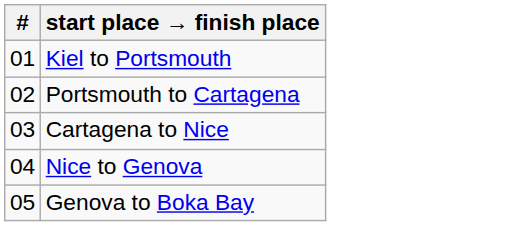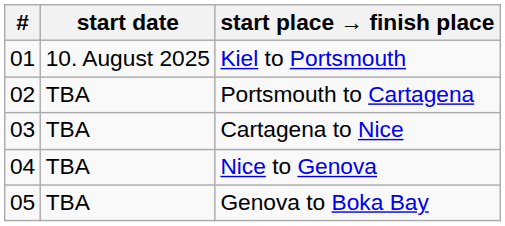+ column: start date | 10. August 2025 | TBA | TBA | TBA | TBA
